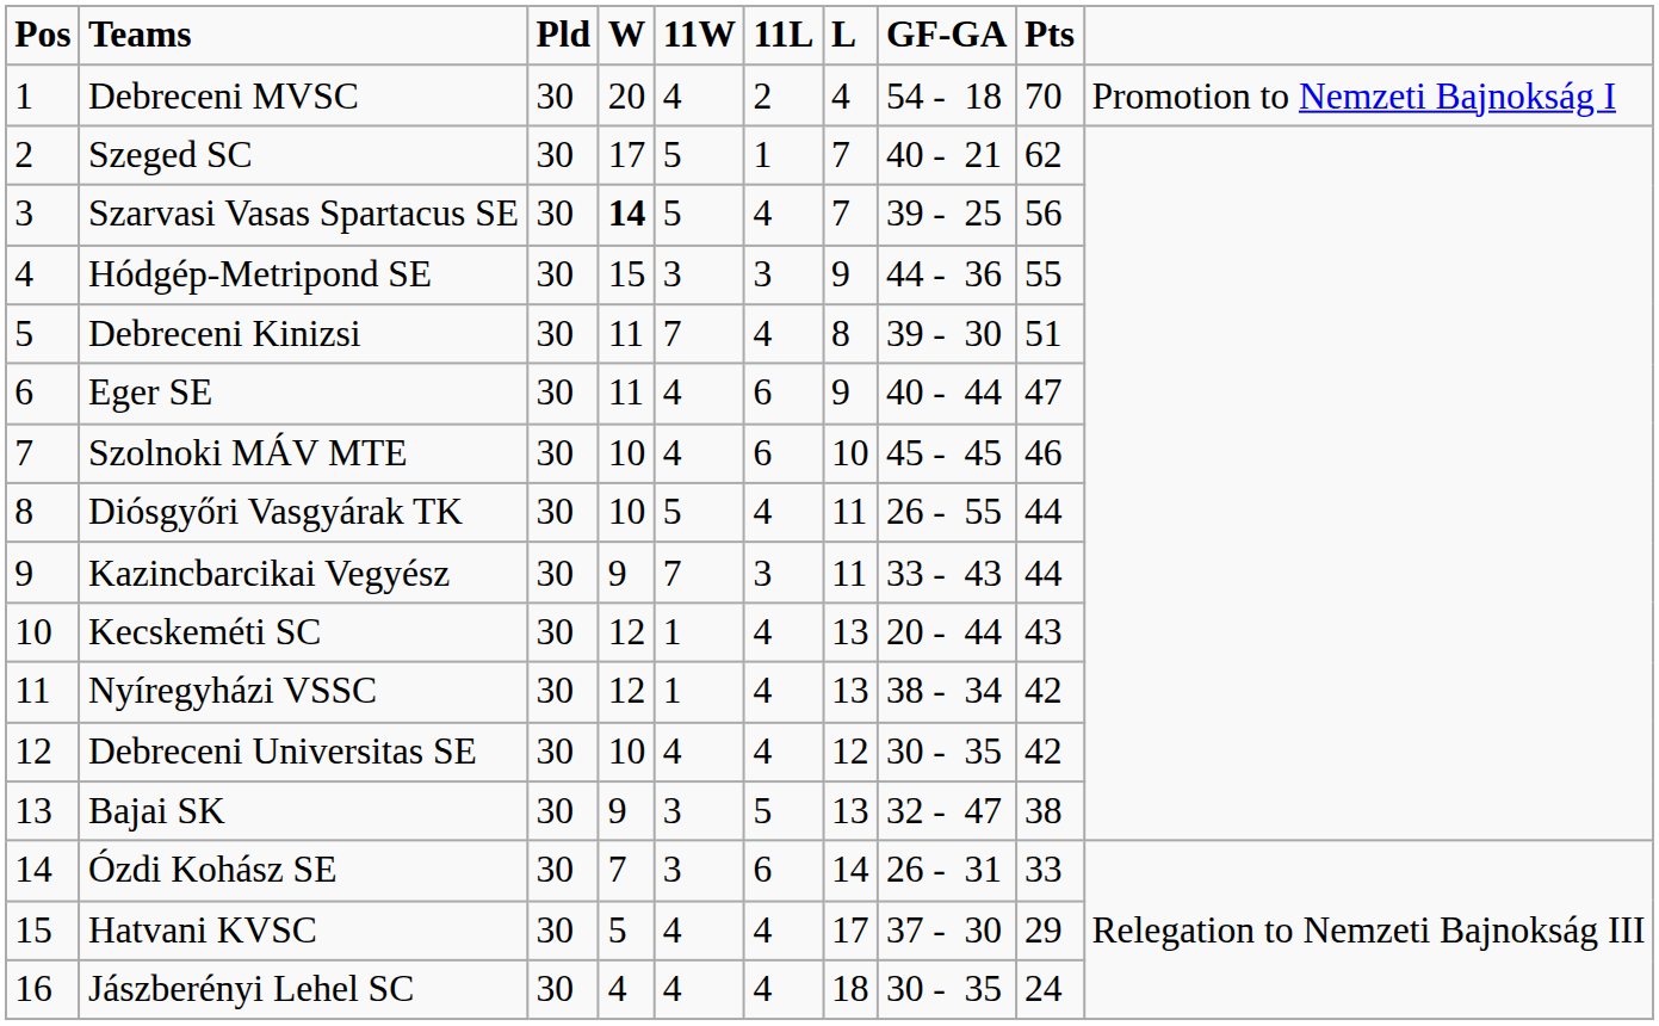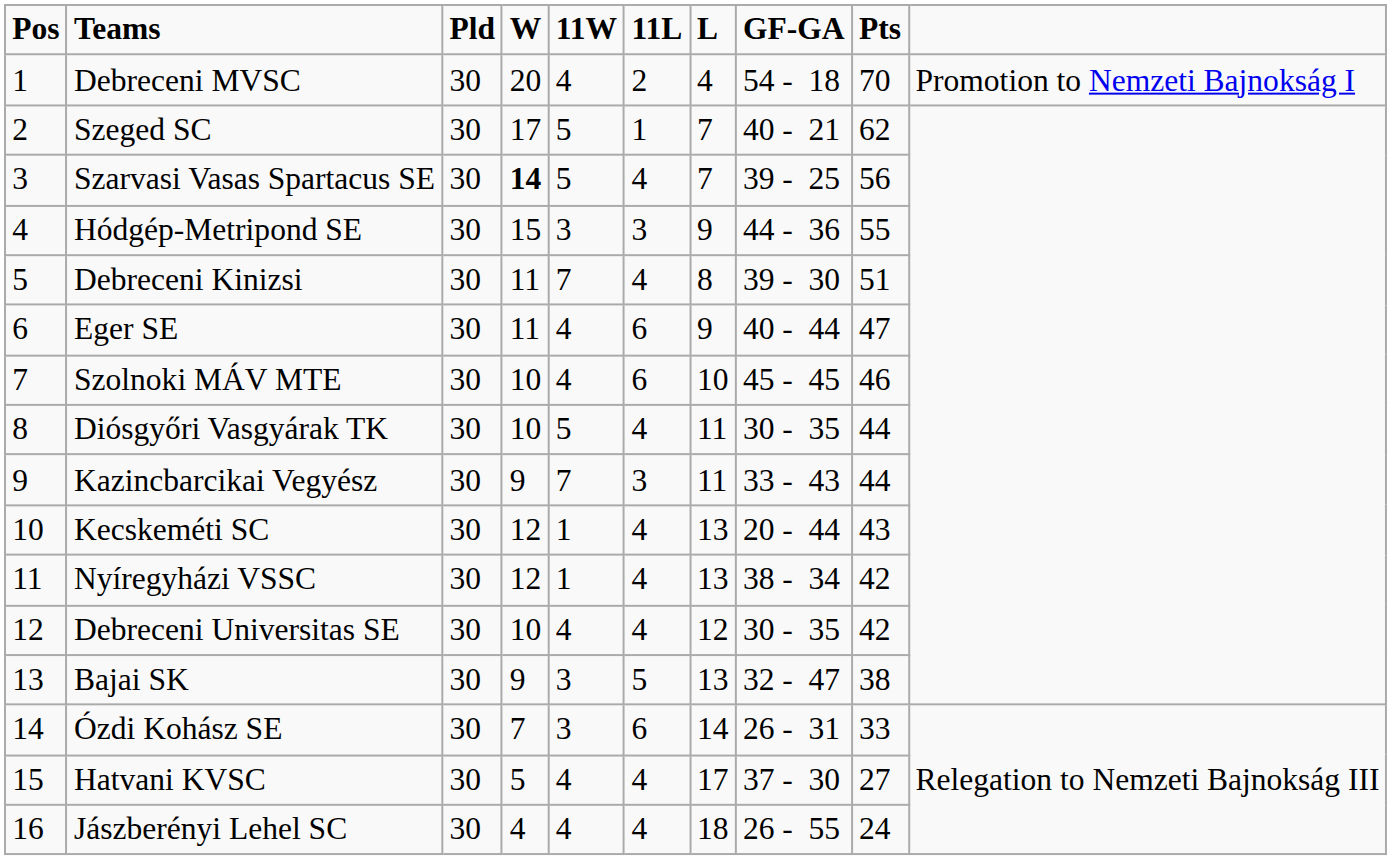Diósgyőri Vasgyárak TK | GF-GA: 26 - 55 -> 30 - 35
Hatvani KVSC | Pts: 29 -> 27
Jászberényi Lehel SC | GF-GA: 30 - 35 -> 26 - 55
